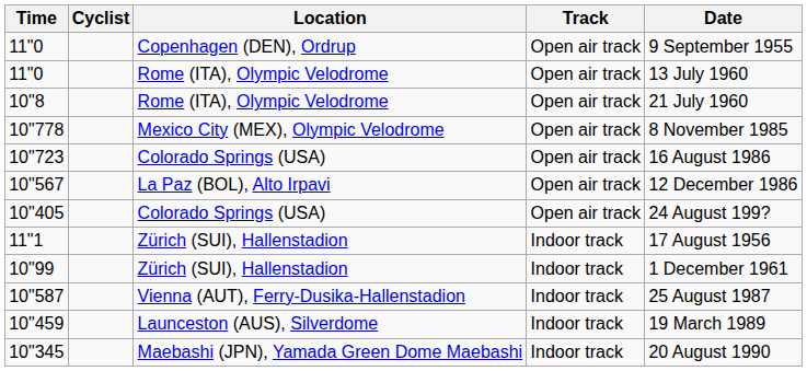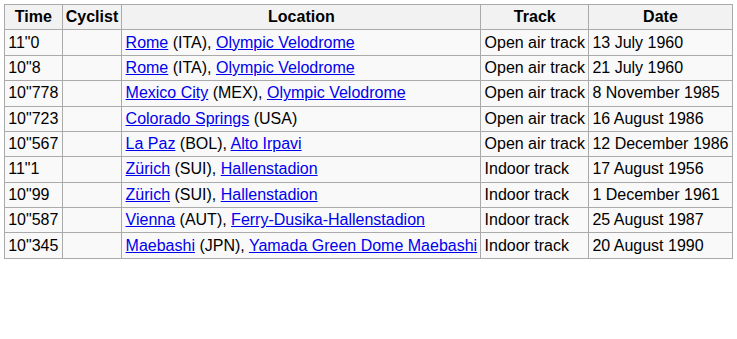- row: 11"0 | Copenhagen (DEN), Ordrup | Open air track | 9 September 1955
- row: 10"405 | Colorado Springs (USA) | Open air track | 24 August 199?
- row: 10"459 | Launceston (AUS), Silverdome | Indoor track | 19 March 1989
